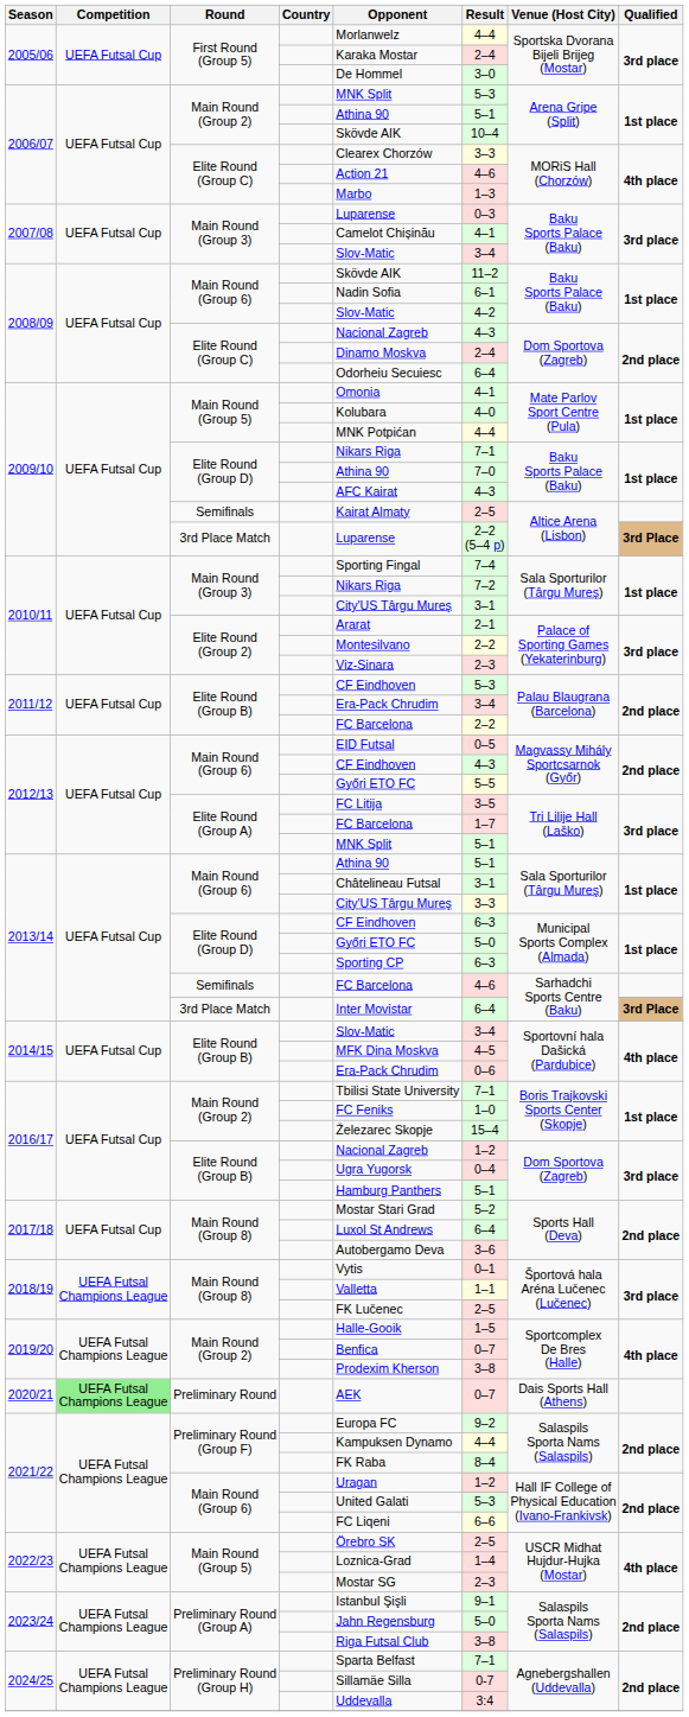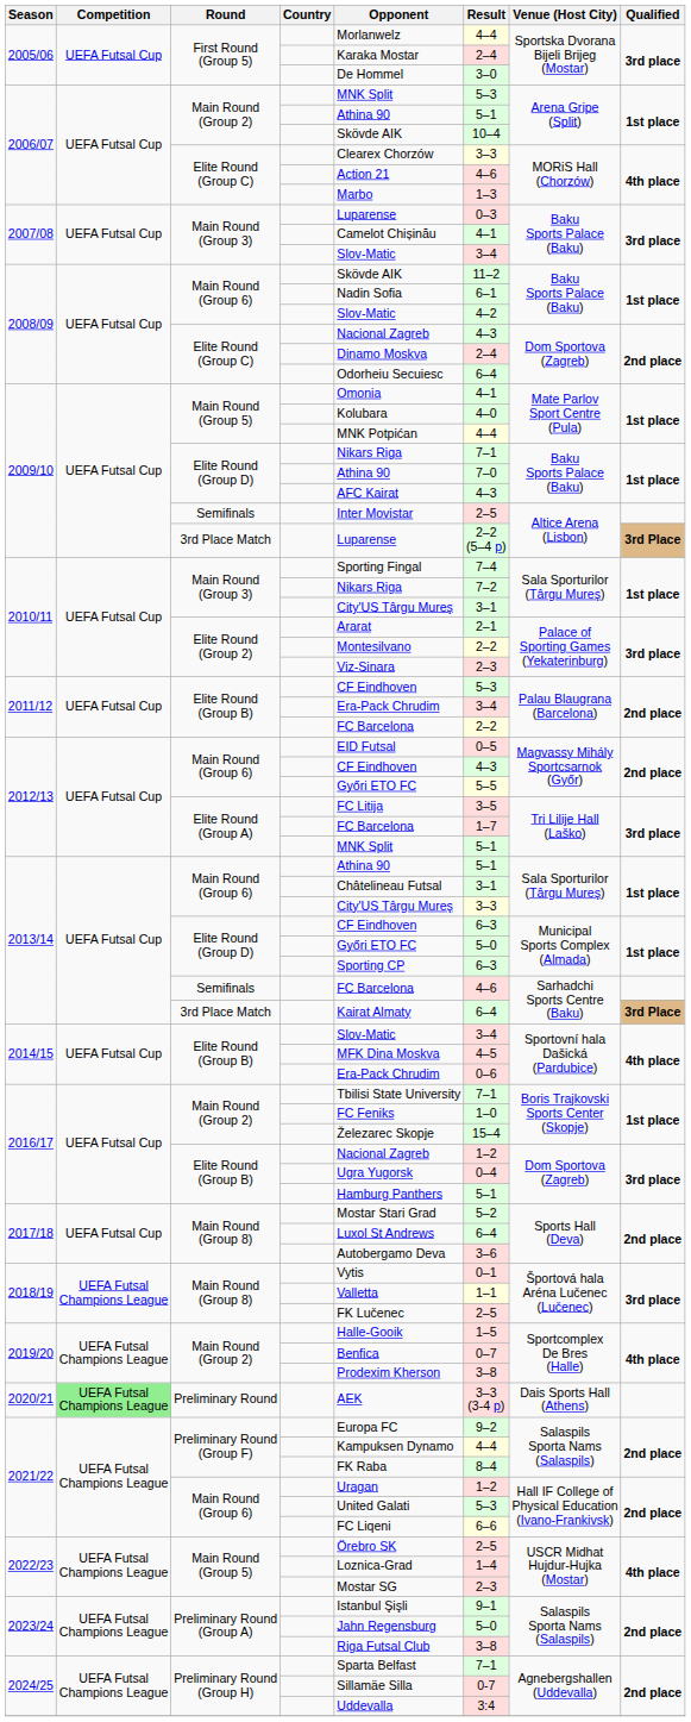2009/10 / Semifinals | Opponent: Kairat Almaty -> Inter Movistar
2013/14 / 3rd Place Match | Opponent: Inter Movistar -> Kairat Almaty
2020/21 | Result: 0–7 -> 3–3 (3-4 p)
